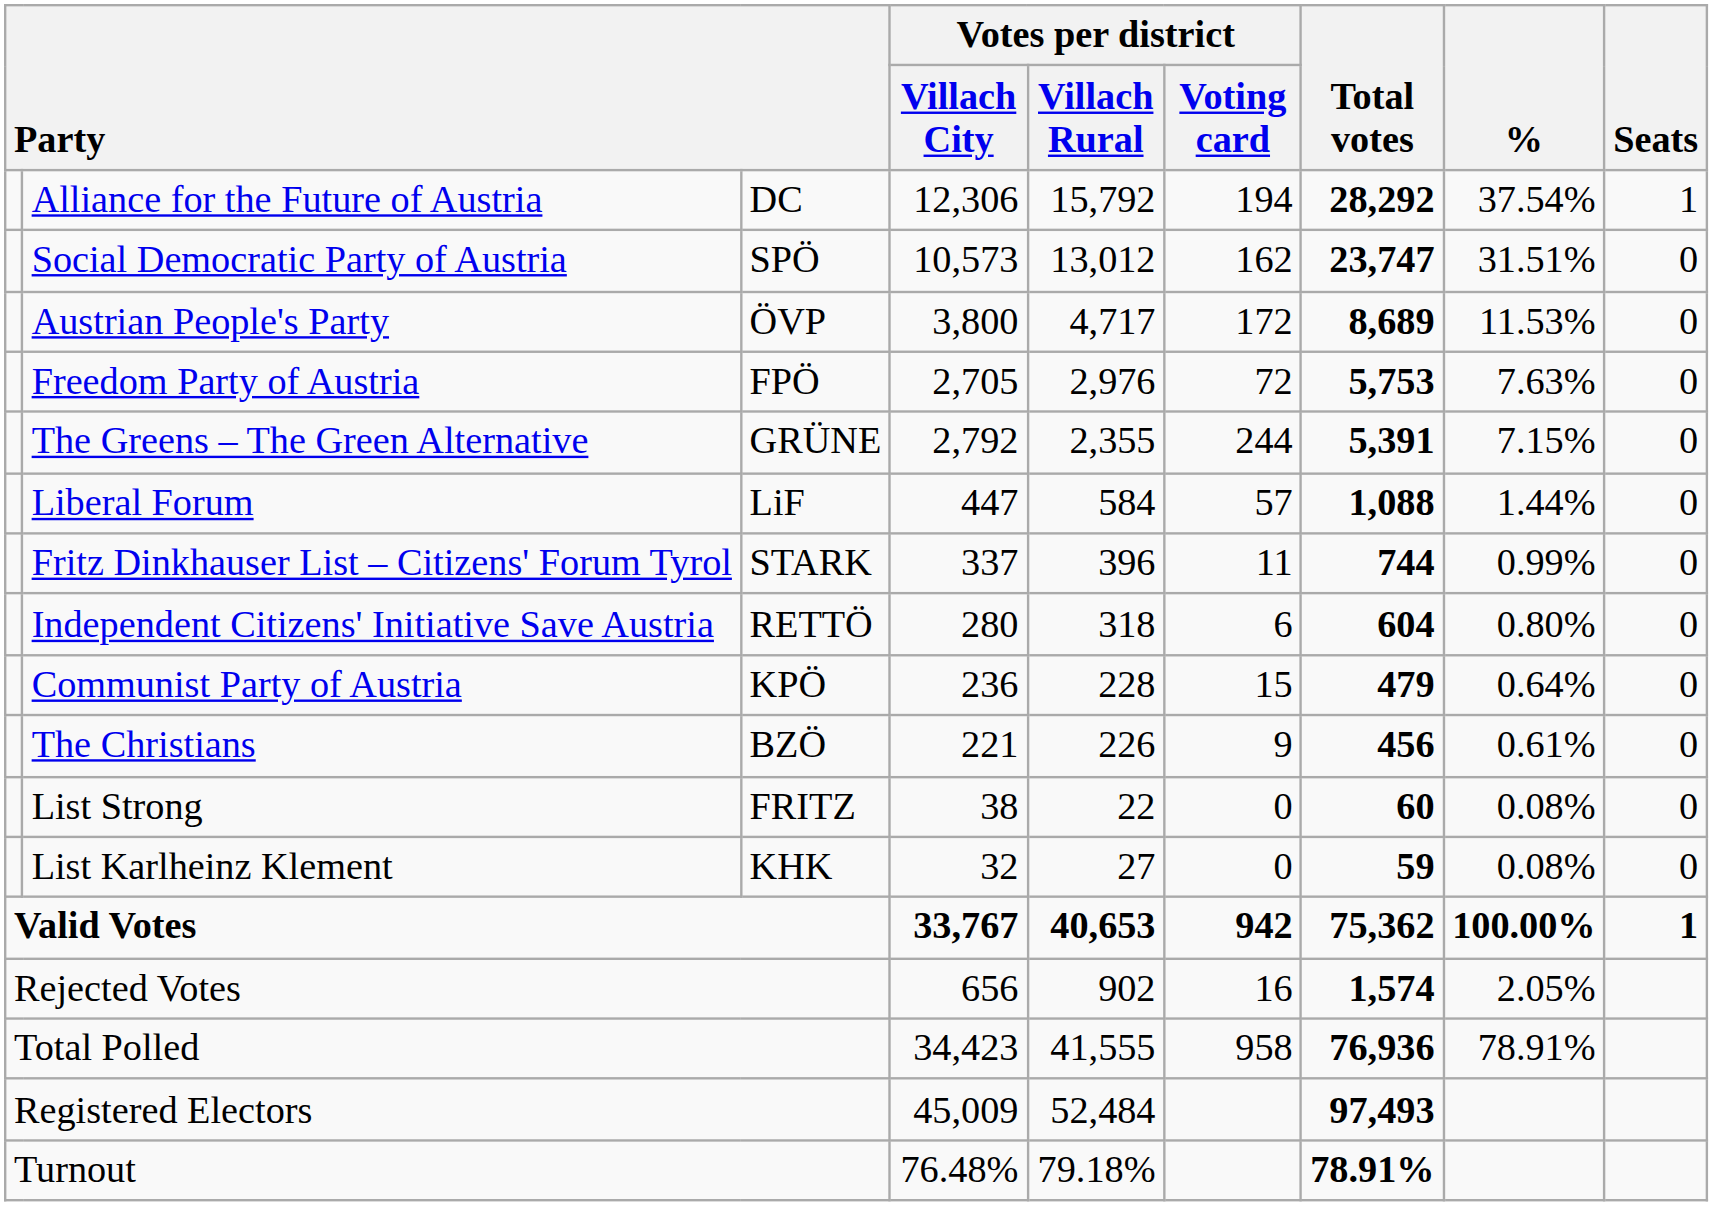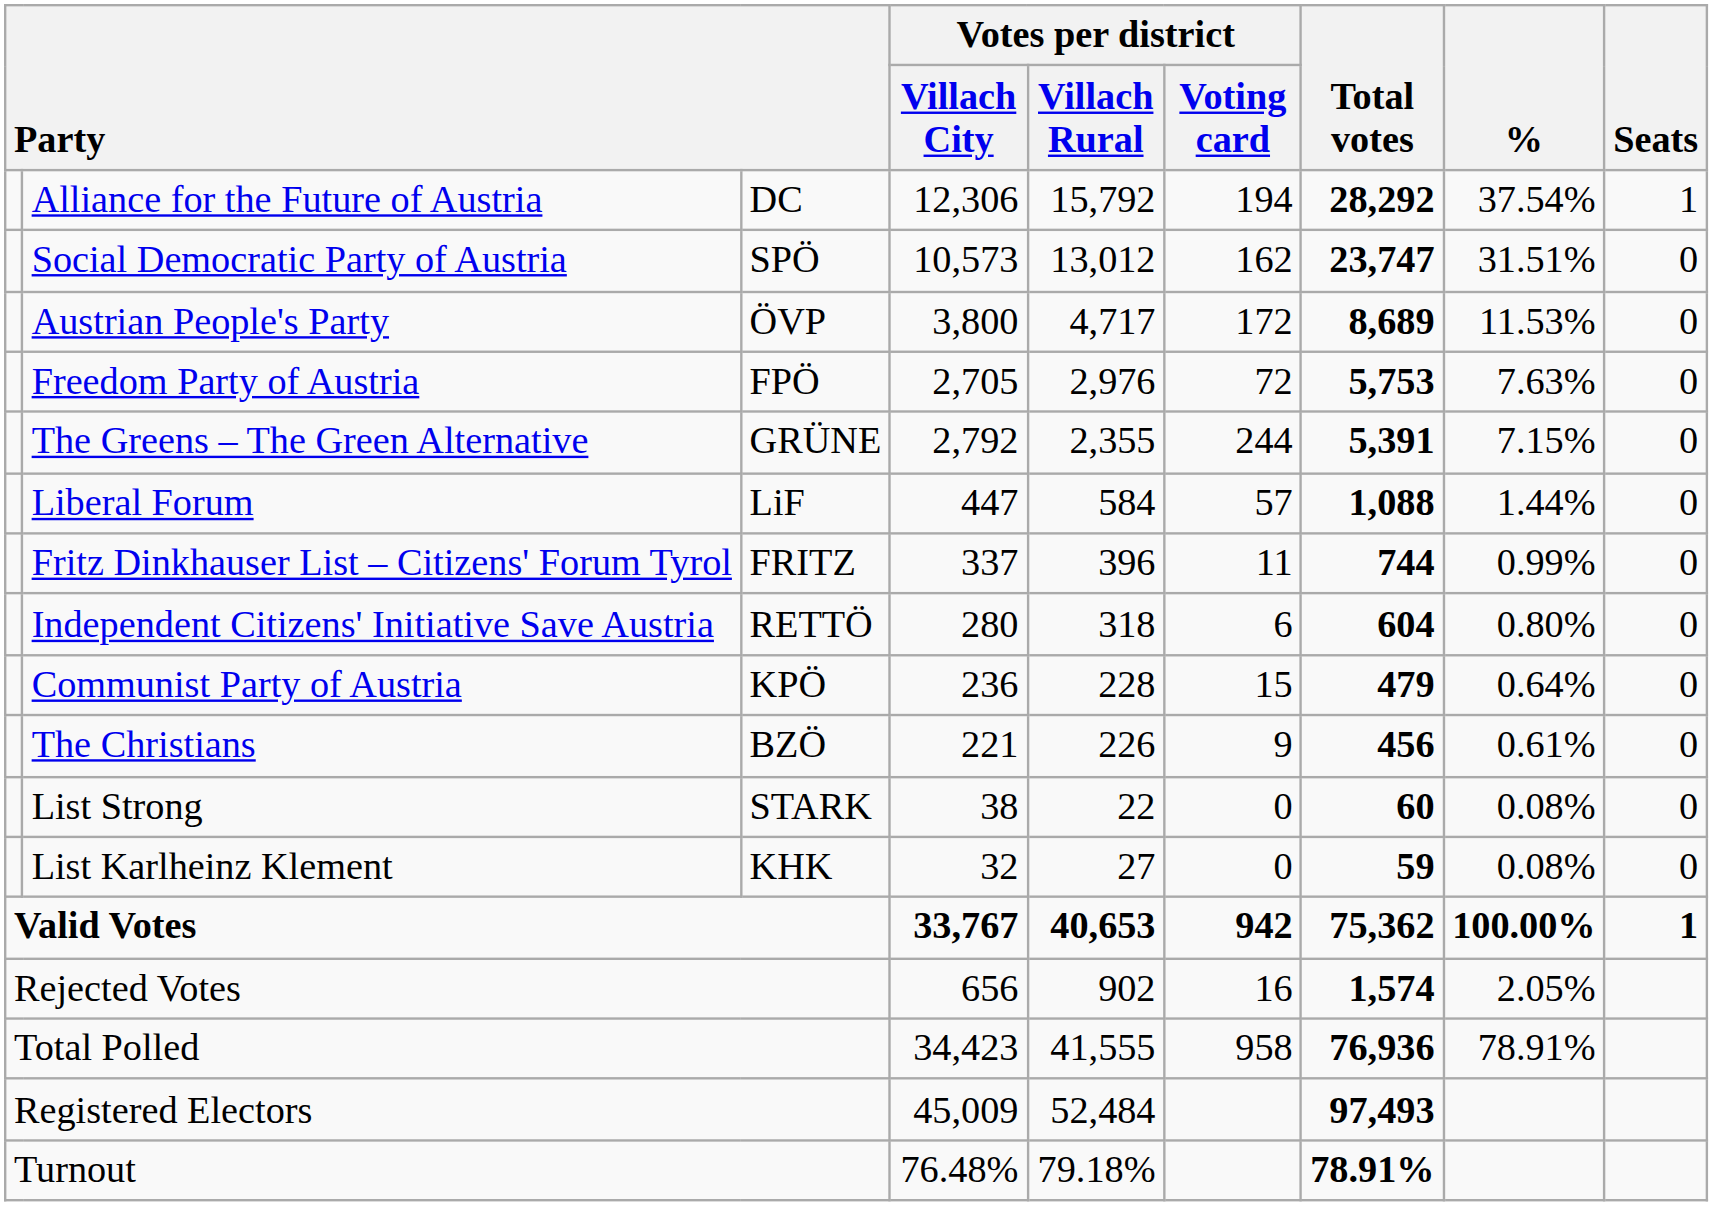Fritz Dinkhauser List – Citizens' Forum Tyrol | column 3: STARK -> FRITZ
List Strong | column 3: FRITZ -> STARK
